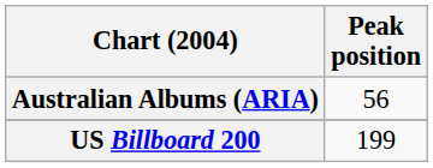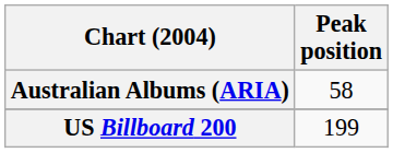Australian Albums (ARIA) | Peak position: 56 -> 58
